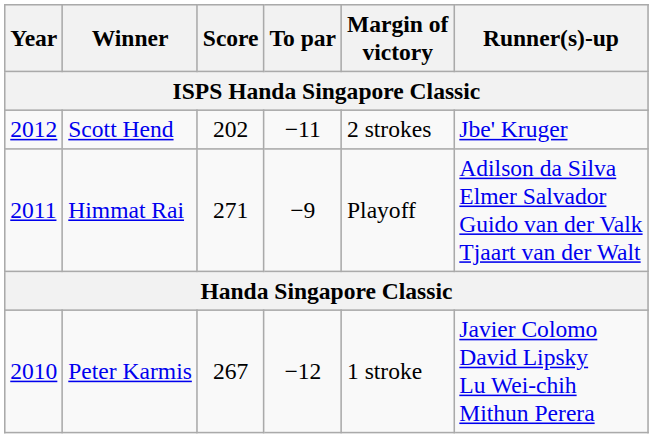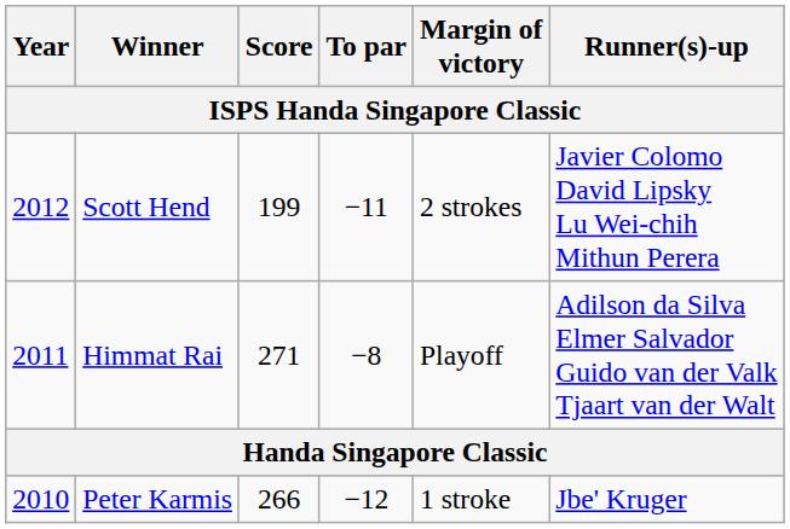Scott Hend | Score: 202 -> 199
Scott Hend | Runner(s)-up: Jbe' Kruger -> Javier Colomo David Lipsky Lu Wei-chih Mithun Perera
Himmat Rai | To par: −9 -> −8
Peter Karmis | Score: 267 -> 266
Peter Karmis | Runner(s)-up: Javier Colomo David Lipsky Lu Wei-chih Mithun Perera -> Jbe' Kruger
